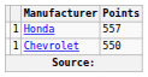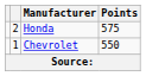Honda | column 2: 1 -> 2
Honda | Points: 557 -> 575
